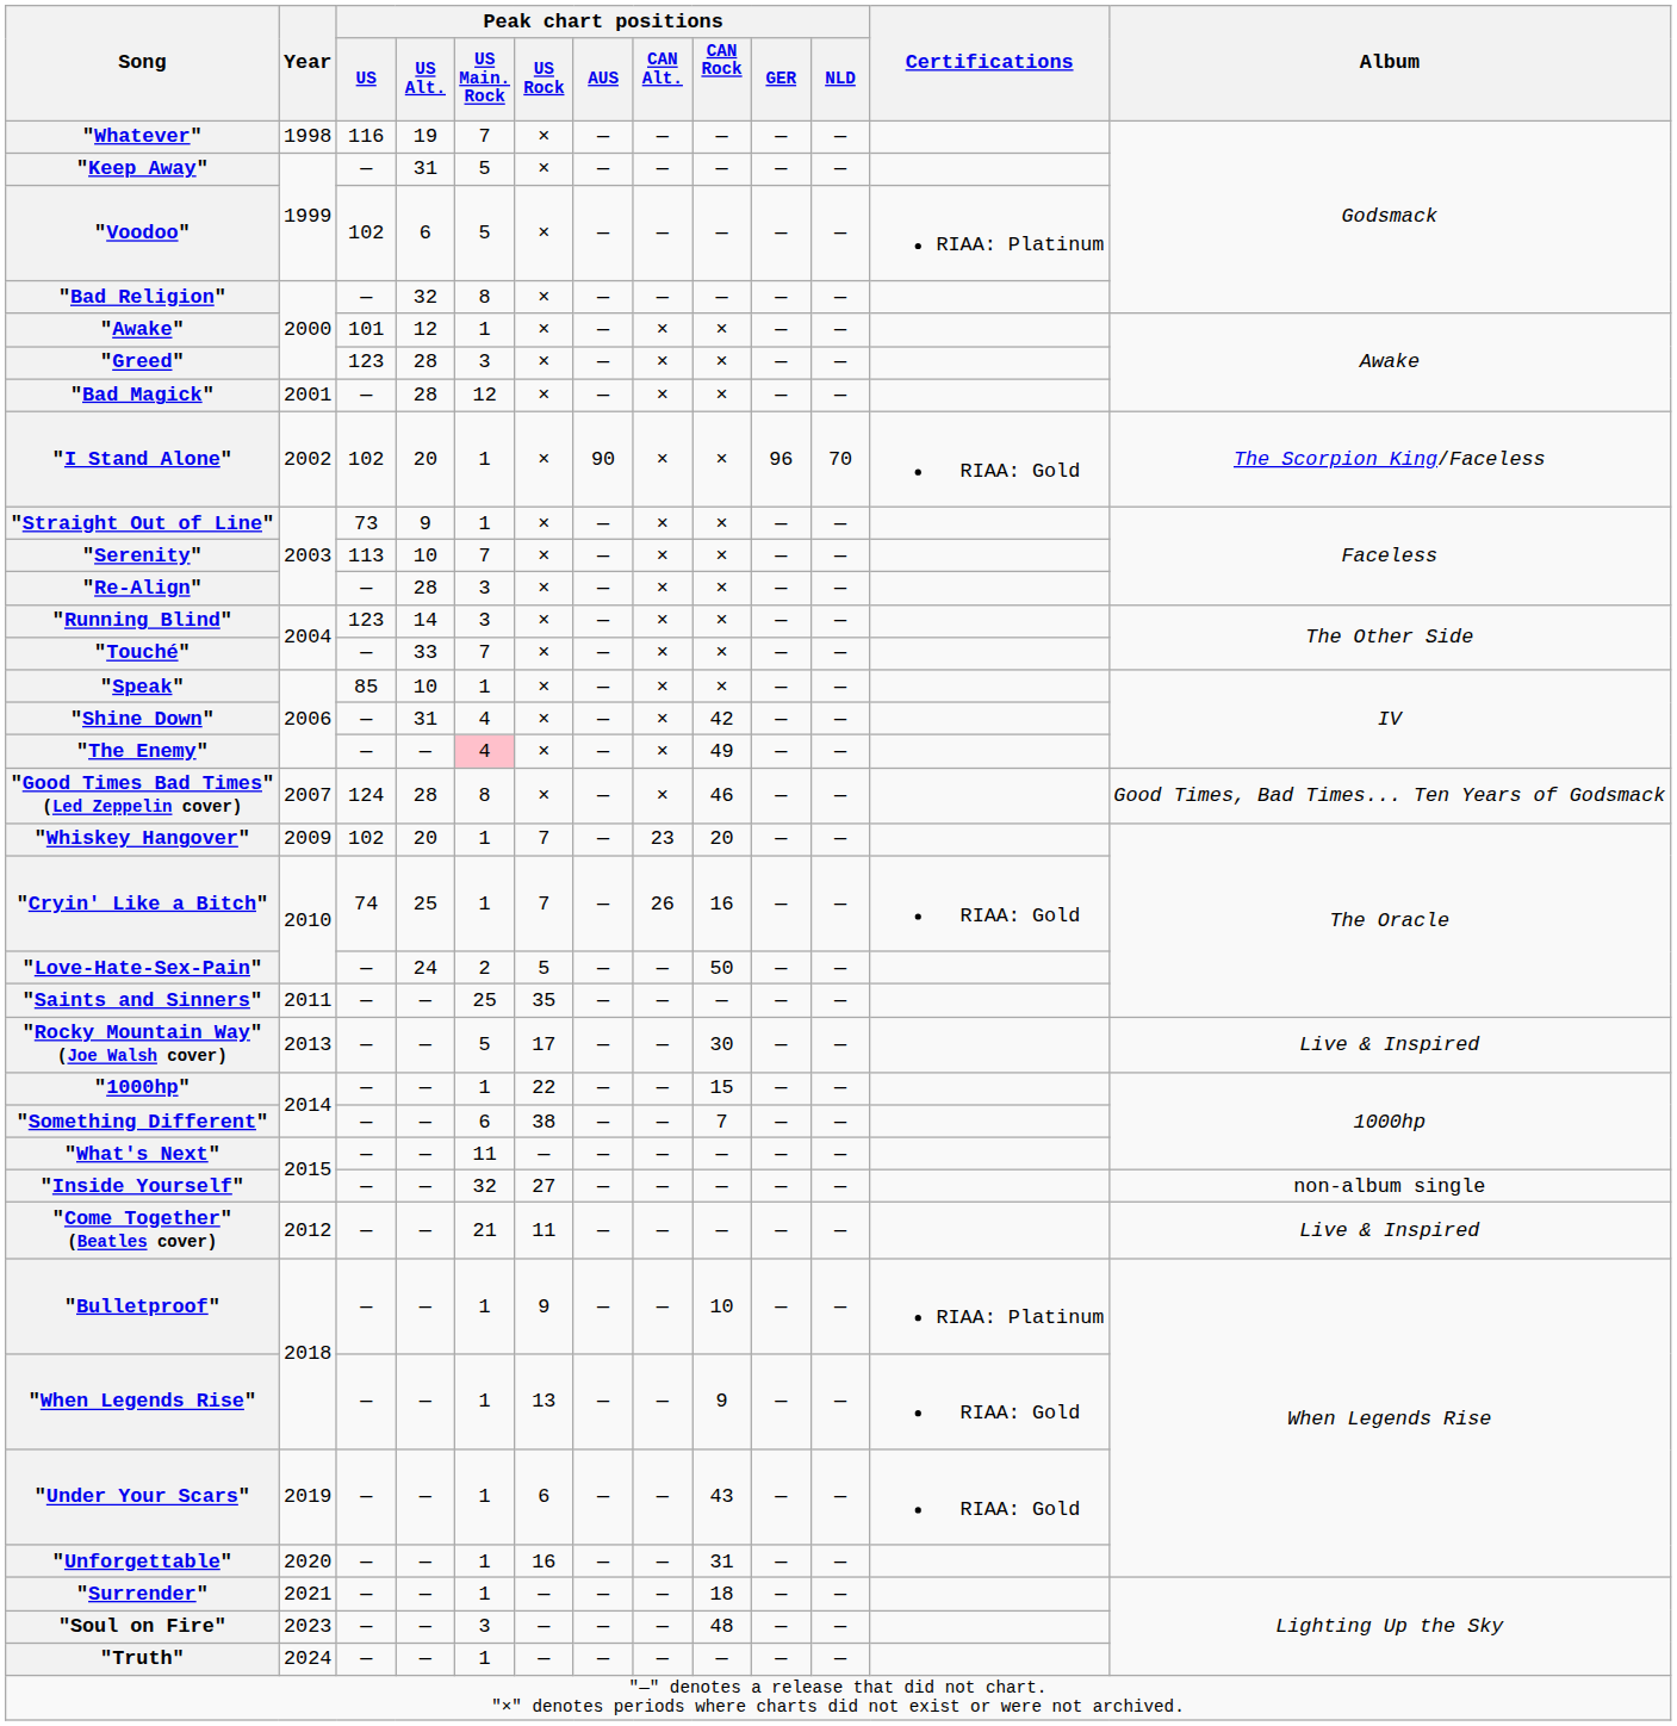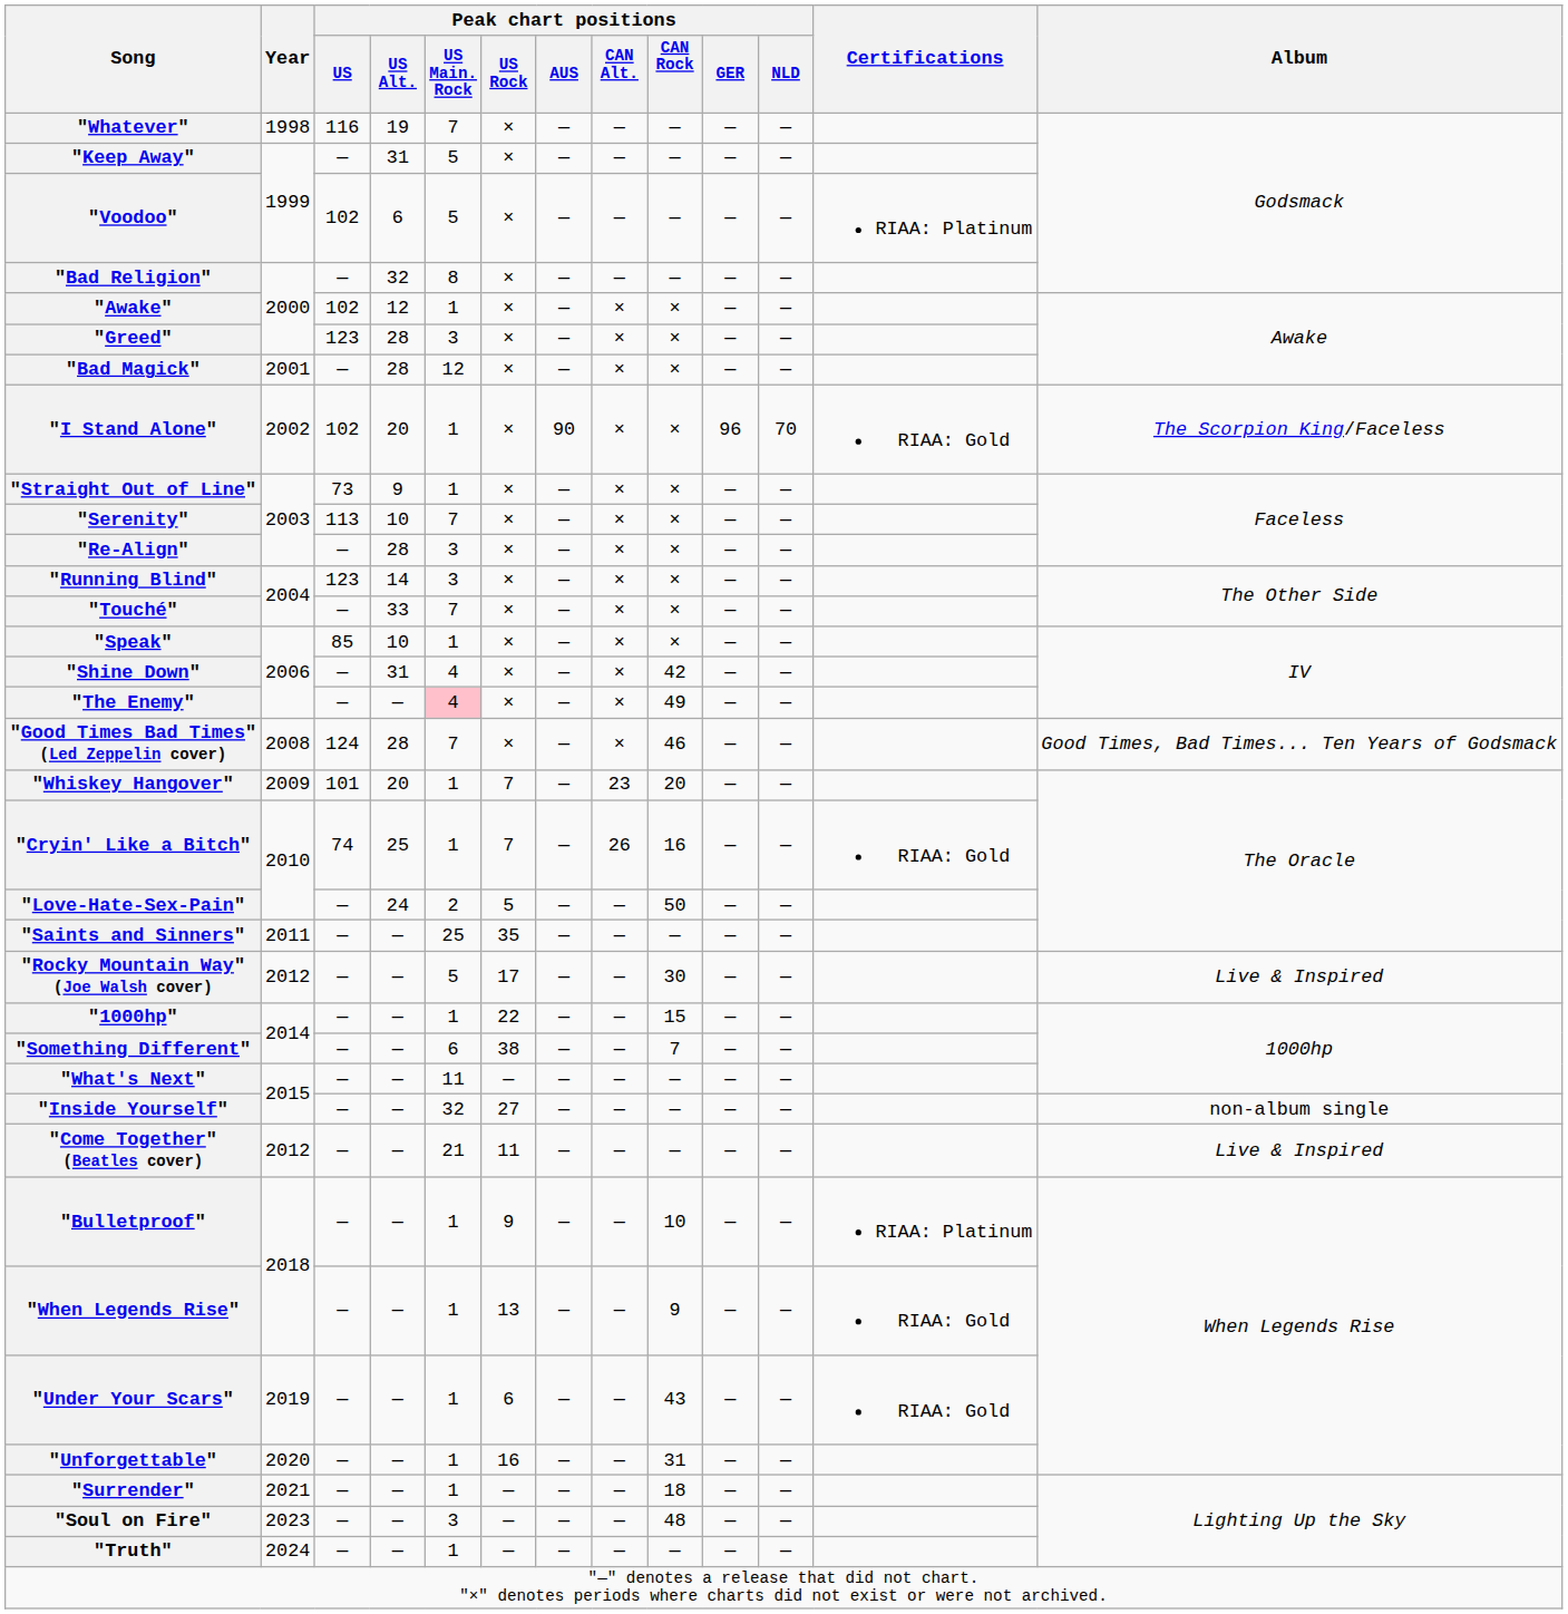"Awake" | Peak chart positions / US: 101 -> 102
"Good Times Bad Times" (Led Zeppelin cover) | Year: 2007 -> 2008
"Good Times Bad Times" (Led Zeppelin cover) | Peak chart positions / US Main. Rock: 8 -> 7
"Whiskey Hangover" | Peak chart positions / US: 102 -> 101
"Rocky Mountain Way" (Joe Walsh cover) | Year: 2013 -> 2012
